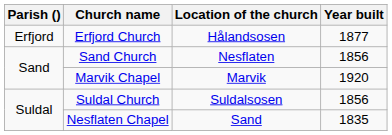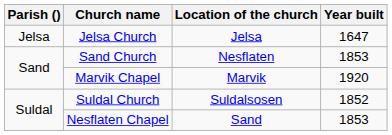- row: Erfjord | Erfjord Church | Hålandsosen | 1877
+ row: Jelsa | Jelsa Church | Jelsa | 1647
Sand Church | Year built: 1856 -> 1853
Suldal Church | Year built: 1856 -> 1852
Nesflaten Chapel | Year built: 1835 -> 1853
